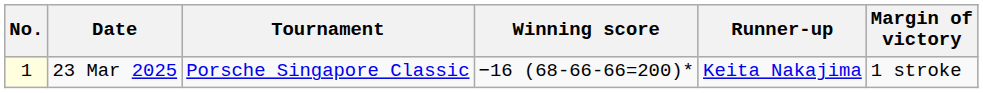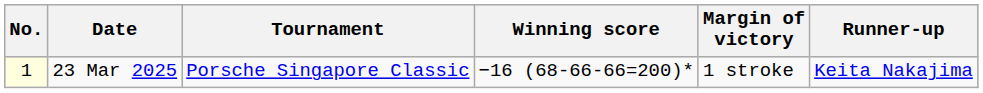columns swapped: Margin of victory <-> Runner-up
